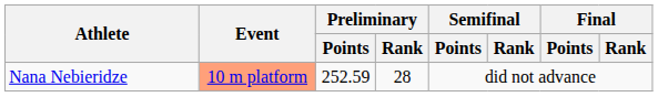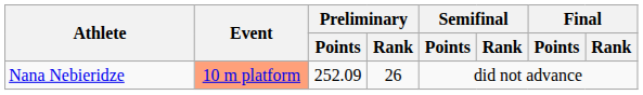Nana Nebieridze | Preliminary / Points: 252.59 -> 252.09
Nana Nebieridze | Preliminary / Rank: 28 -> 26
